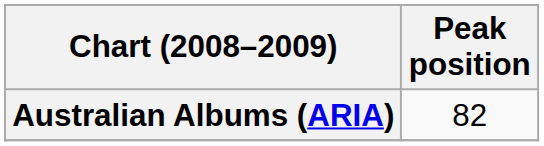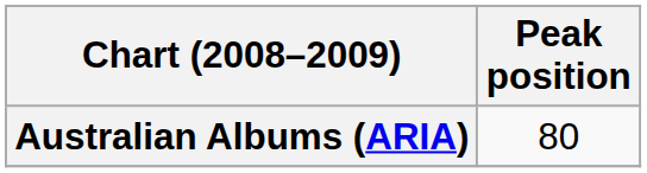Australian Albums (ARIA) | Peak position: 82 -> 80
